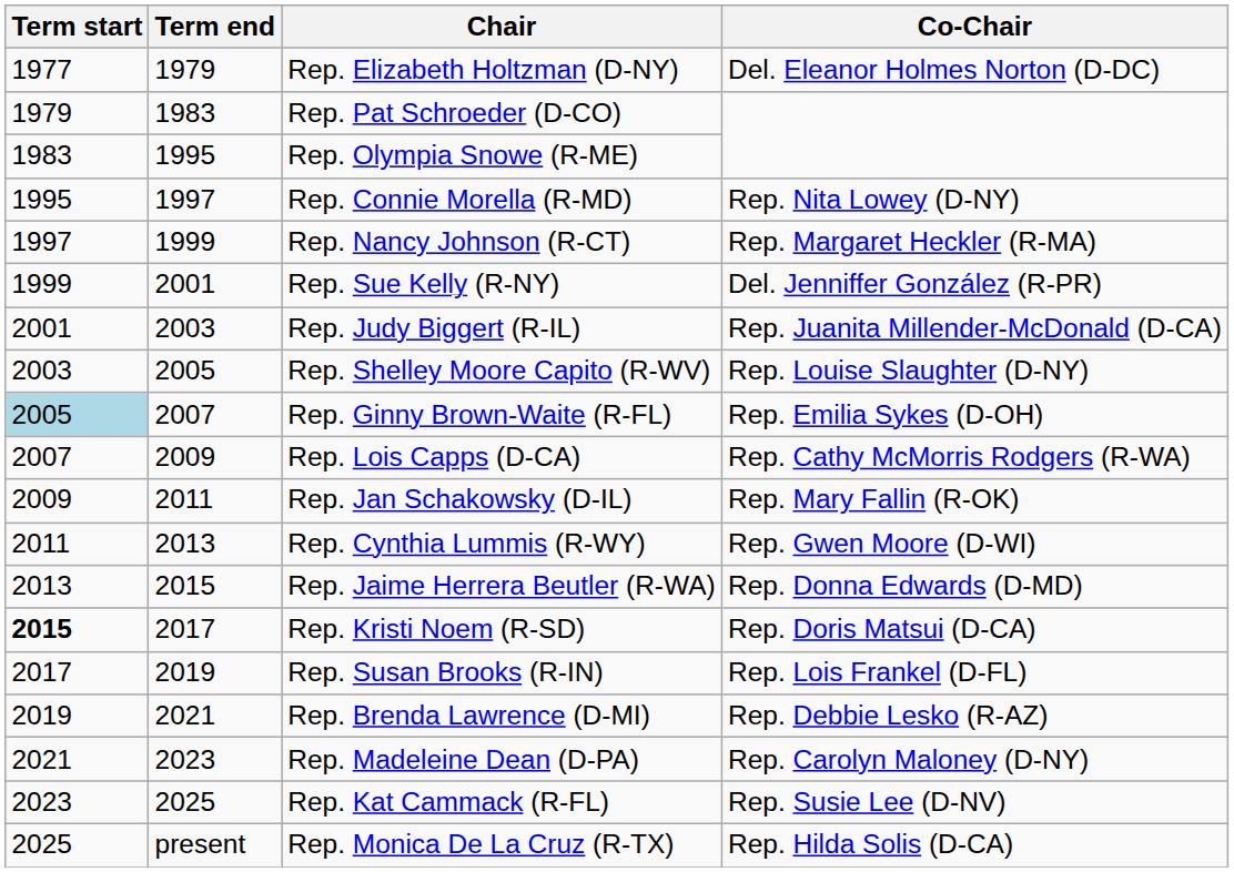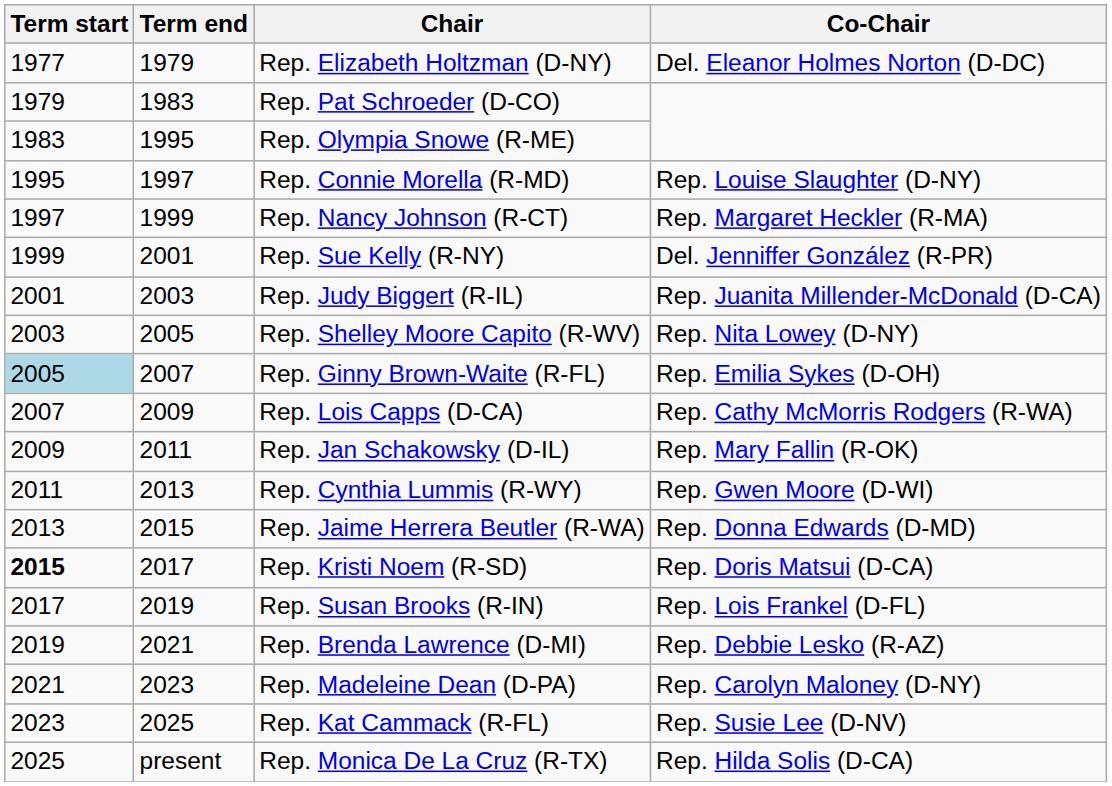Rep. Connie Morella (R-MD) | Co-Chair: Rep. Nita Lowey (D-NY) -> Rep. Louise Slaughter (D-NY)
Rep. Shelley Moore Capito (R-WV) | Co-Chair: Rep. Louise Slaughter (D-NY) -> Rep. Nita Lowey (D-NY)
